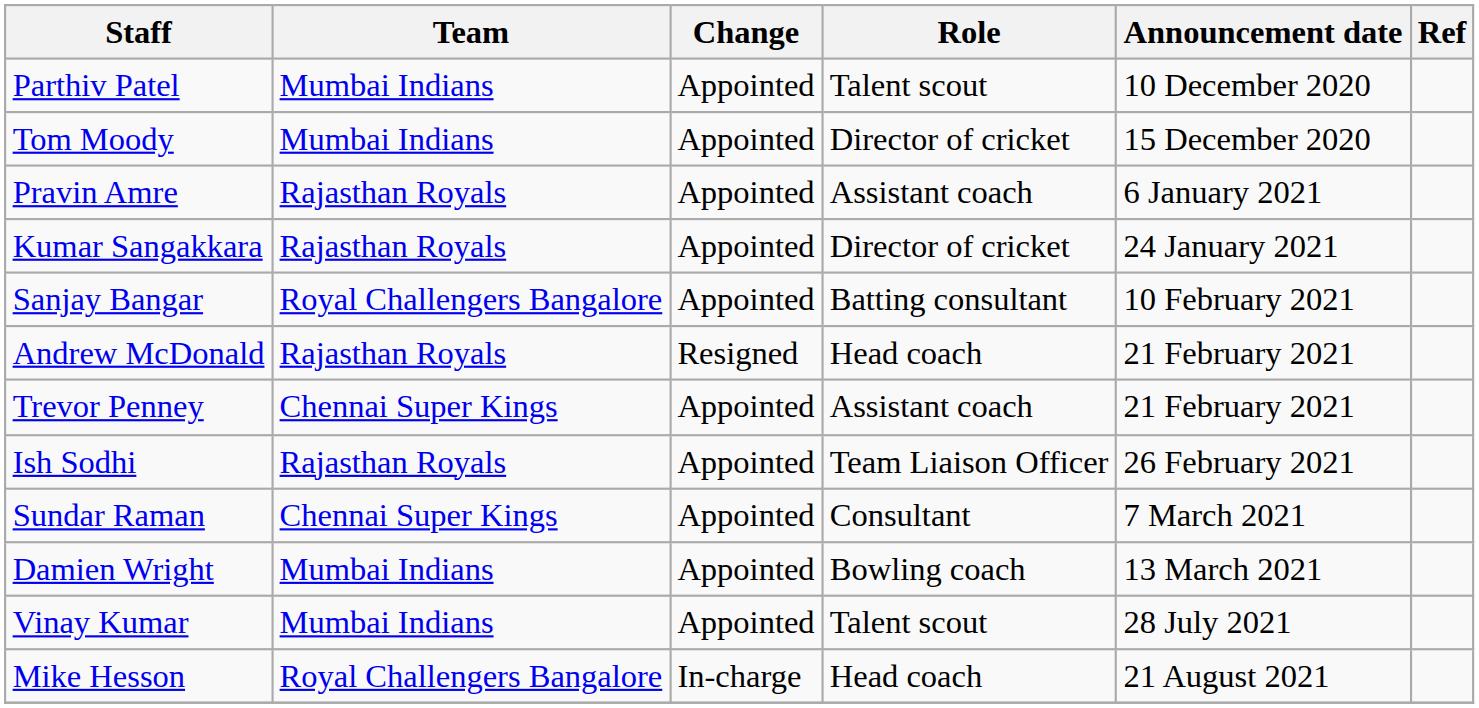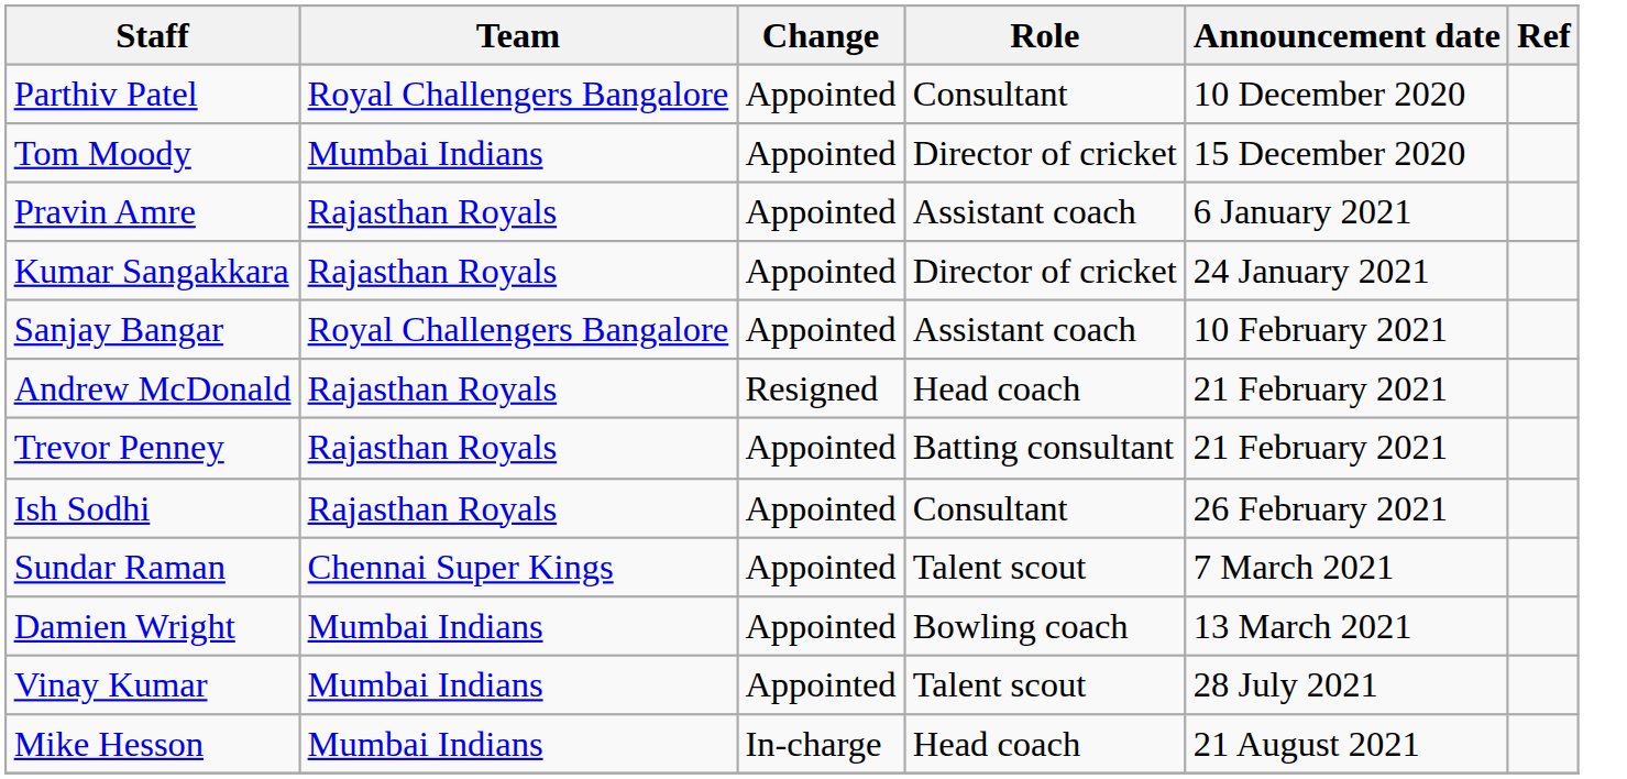Parthiv Patel | Team: Mumbai Indians -> Royal Challengers Bangalore
Parthiv Patel | Role: Talent scout -> Consultant
Sanjay Bangar | Role: Batting consultant -> Assistant coach
Trevor Penney | Team: Chennai Super Kings -> Rajasthan Royals
Trevor Penney | Role: Assistant coach -> Batting consultant
Ish Sodhi | Role: Team Liaison Officer -> Consultant
Sundar Raman | Role: Consultant -> Talent scout
Mike Hesson | Team: Royal Challengers Bangalore -> Mumbai Indians
